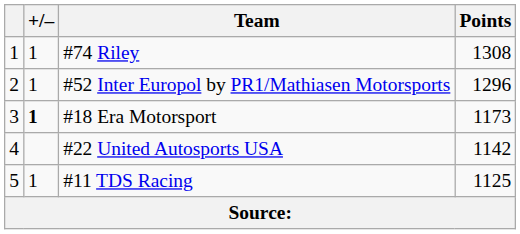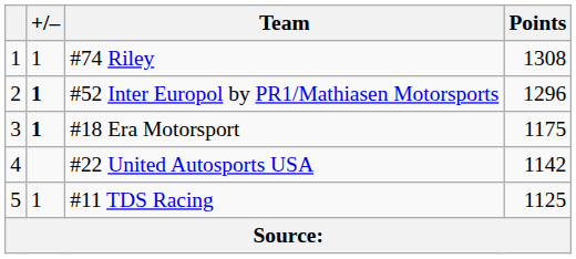#52 Inter Europol by PR1/Mathiasen Motorsports | +/–: normal -> bold
#18 Era Motorsport | Points: 1173 -> 1175
